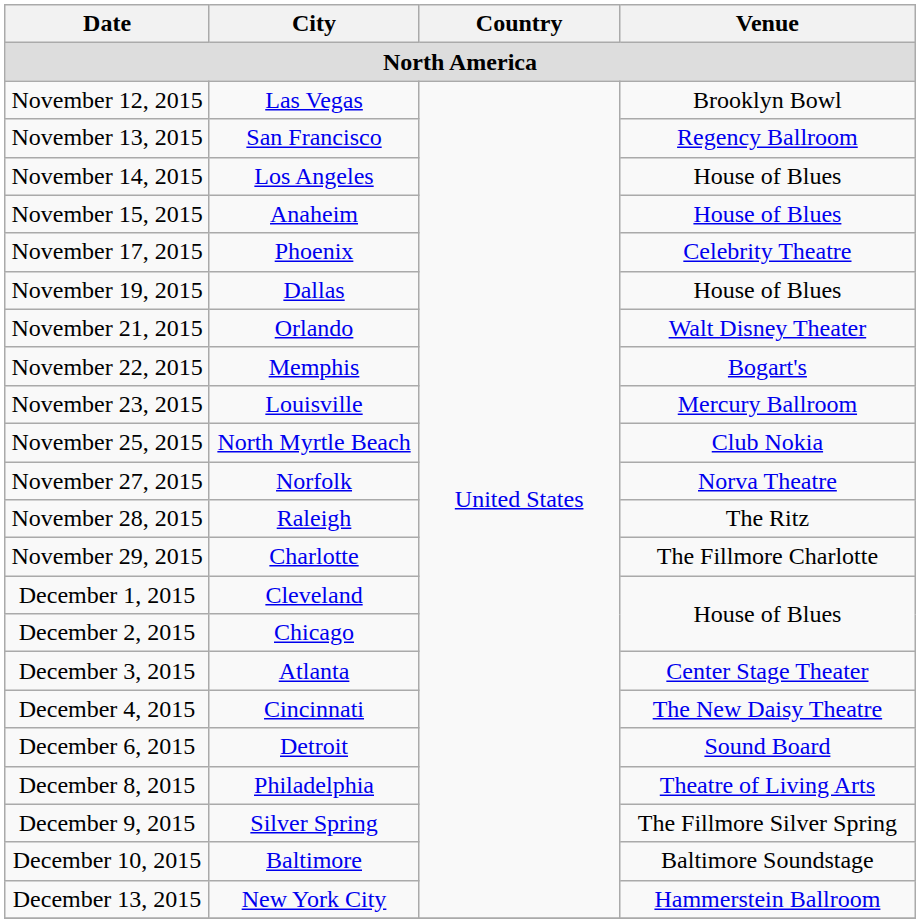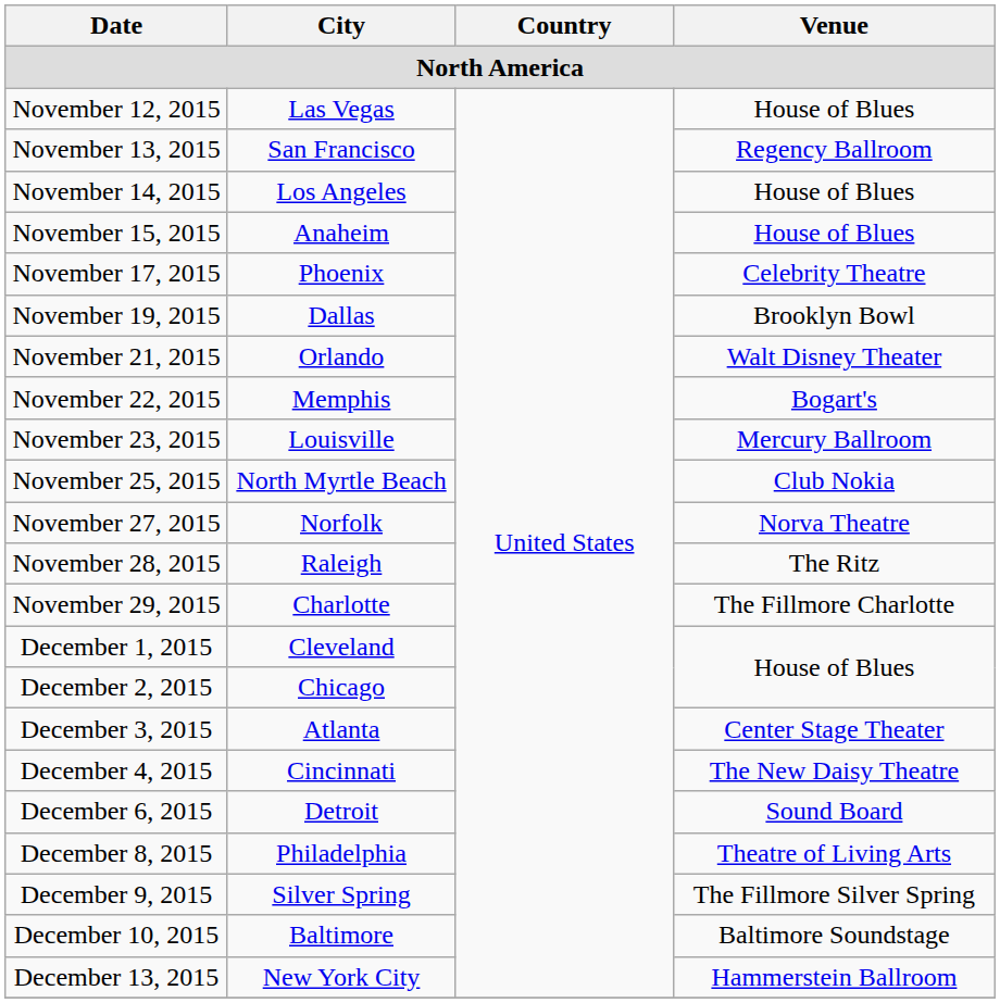November 12, 2015 | Venue: Brooklyn Bowl -> House of Blues
November 19, 2015 | Venue: House of Blues -> Brooklyn Bowl
